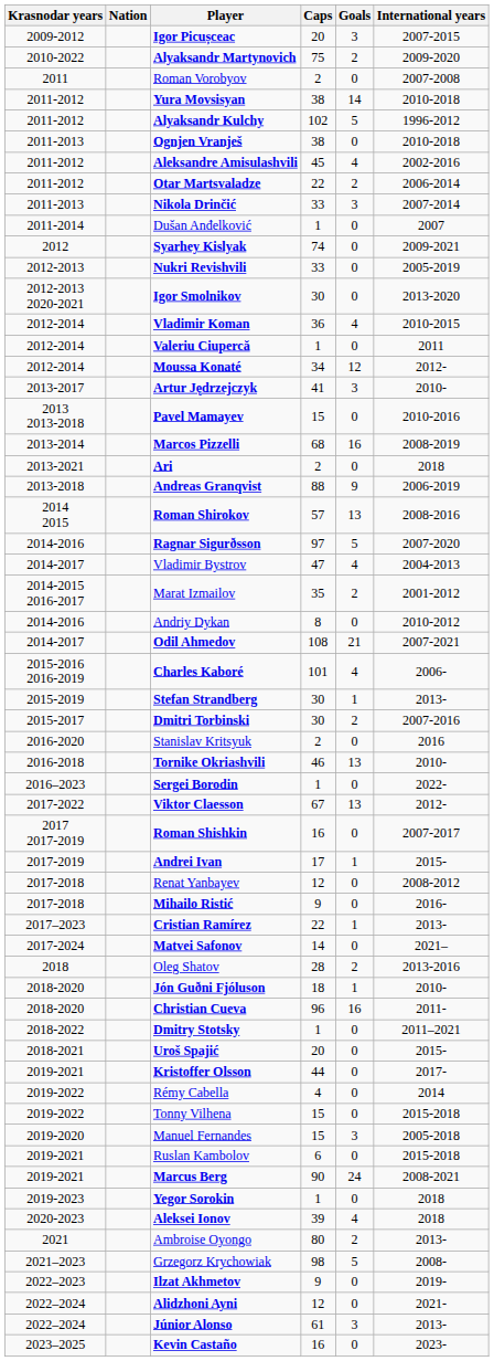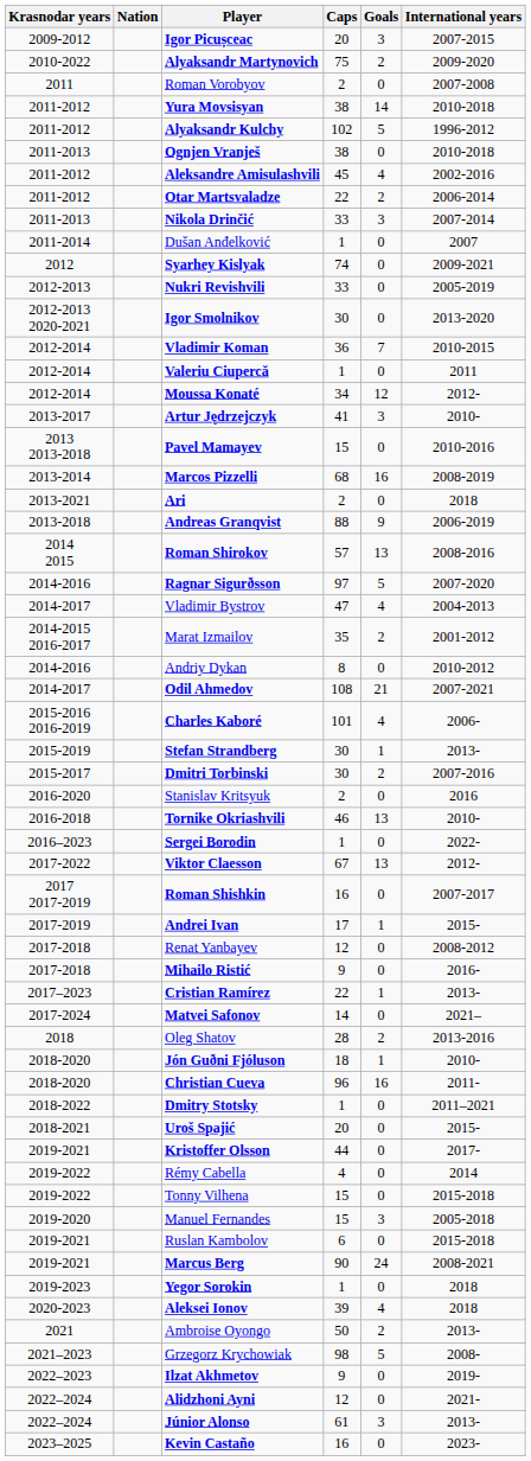Vladimir Koman | Goals: 4 -> 7
Ambroise Oyongo | Caps: 80 -> 50
